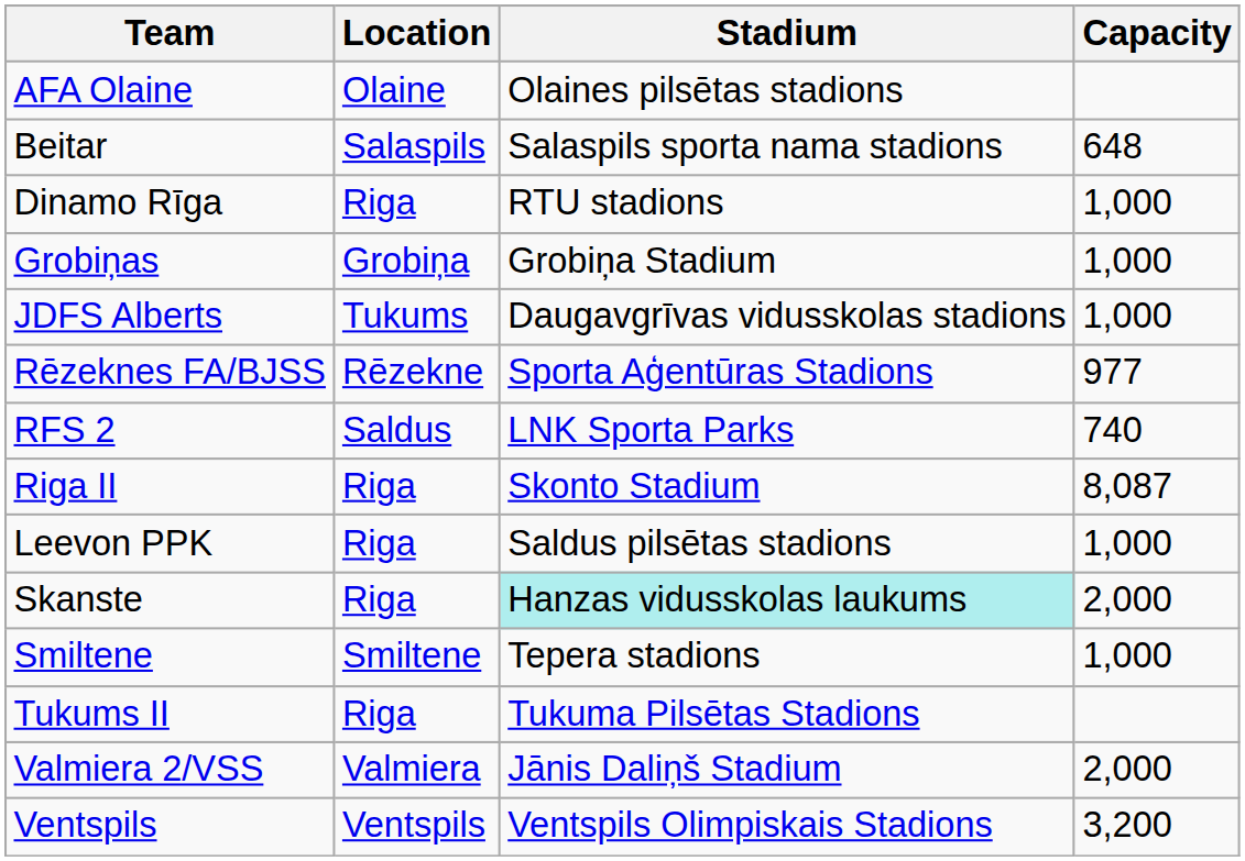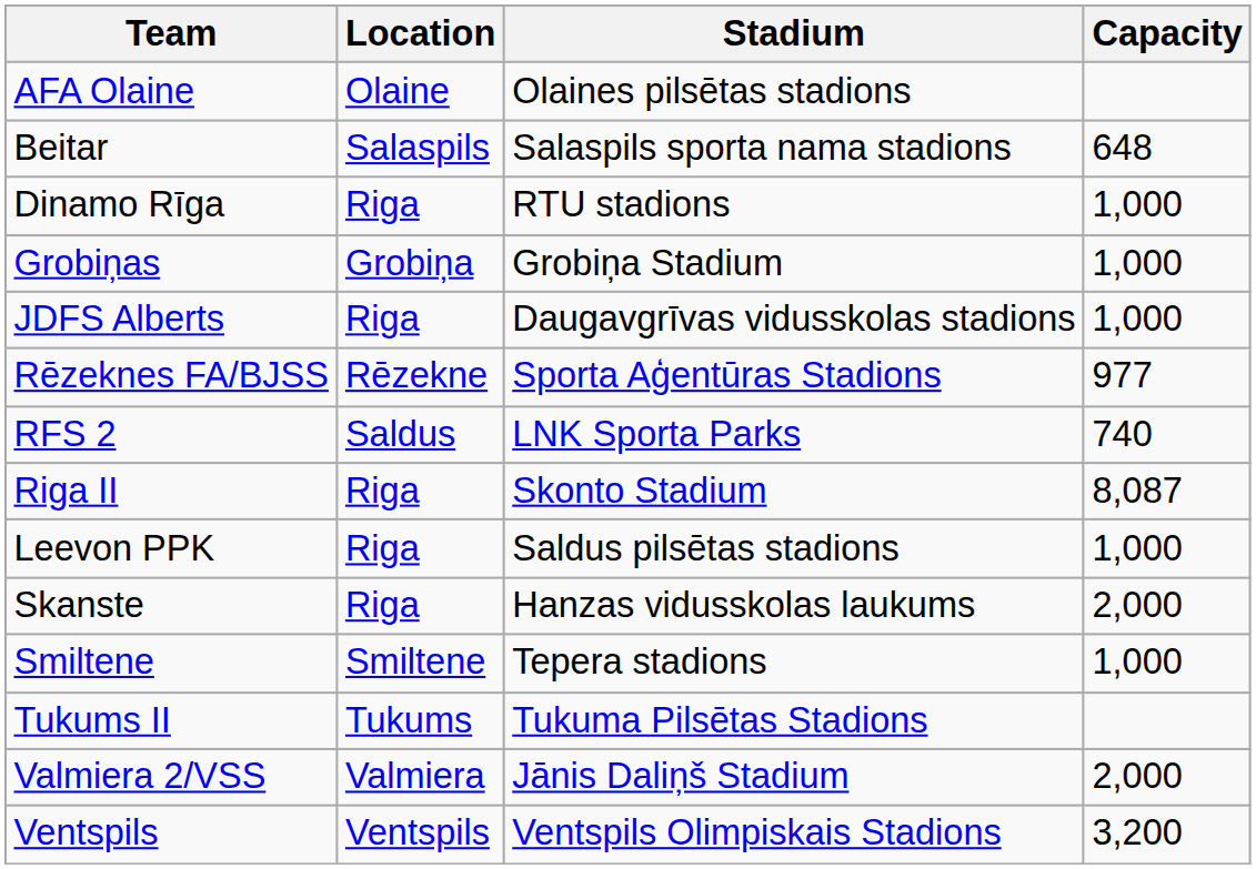JDFS Alberts | Location: Tukums -> Riga
Skanste | Stadium: paleturquoise background -> no background
Tukums II | Location: Riga -> Tukums
